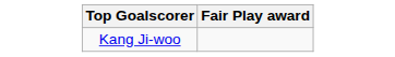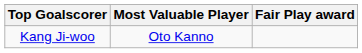+ column: Most Valuable Player | Oto Kanno
